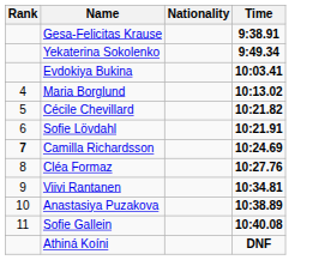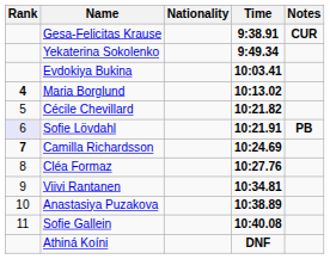+ column: Notes | CUR | PB
Maria Borglund | Rank: normal -> bold
Sofie Lövdahl | Rank: no background -> lavender background
